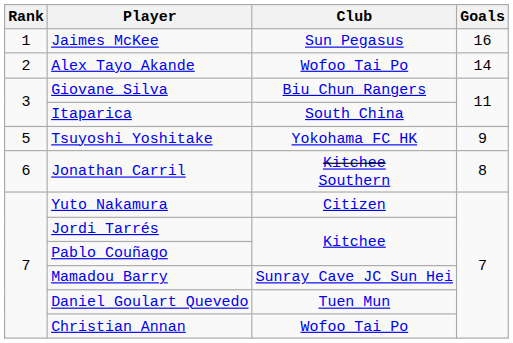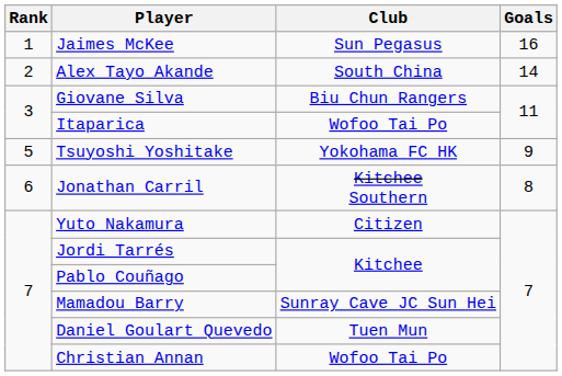Alex Tayo Akande | Club: Wofoo Tai Po -> South China
Itaparica | Club: South China -> Wofoo Tai Po
